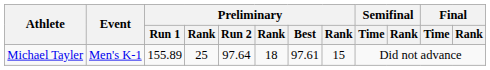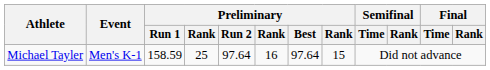Michael Tayler | Preliminary / Run 1: 155.89 -> 158.59
Michael Tayler | column 6: 18 -> 16
Michael Tayler | Preliminary / Best: 97.61 -> 97.64
